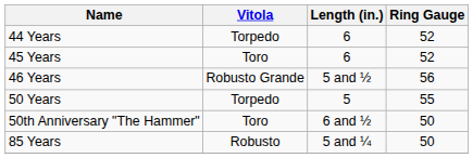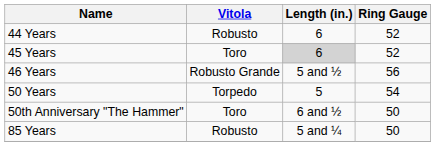44 Years | Vitola: Torpedo -> Robusto
45 Years | Length (in.): no background -> lightgrey background
50 Years | Ring Gauge: 55 -> 54
